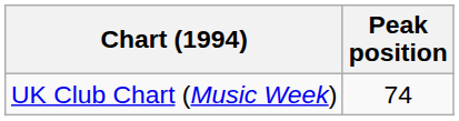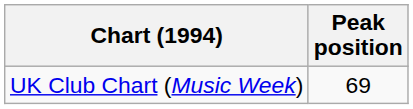UK Club Chart (Music Week) | Peak position: 74 -> 69
